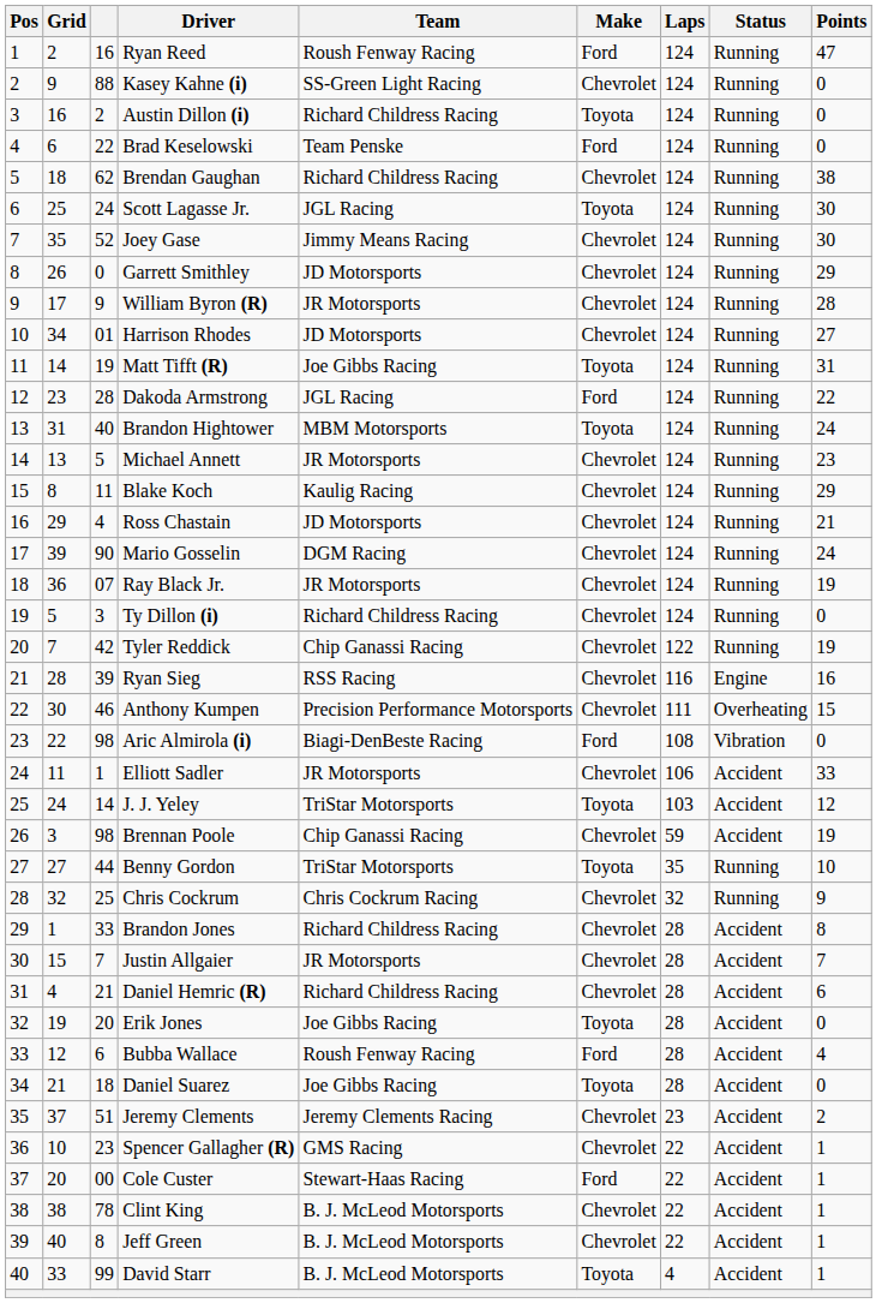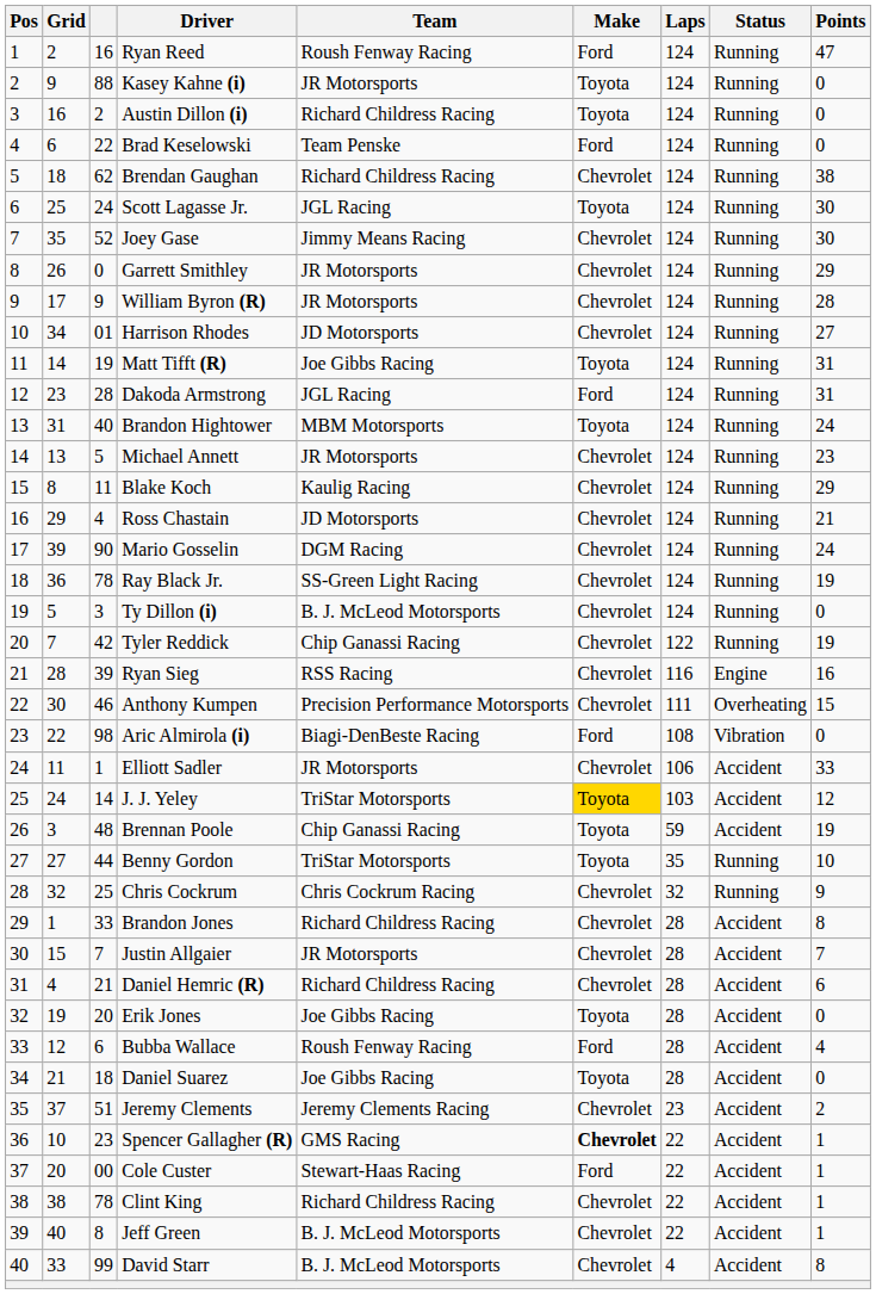Kasey Kahne (i) | Team: SS-Green Light Racing -> JR Motorsports
Kasey Kahne (i) | Make: Chevrolet -> Toyota
Garrett Smithley | Team: JD Motorsports -> JR Motorsports
Dakoda Armstrong | Points: 22 -> 31
Ray Black Jr. | column 3: 07 -> 78
Ray Black Jr. | Team: JR Motorsports -> SS-Green Light Racing
Ty Dillon (i) | Team: Richard Childress Racing -> B. J. McLeod Motorsports
J. J. Yeley | Make: no background -> gold background
Brennan Poole | column 3: 98 -> 48
Brennan Poole | Make: Chevrolet -> Toyota
Spencer Gallagher (R) | Make: normal -> bold
Clint King | Team: B. J. McLeod Motorsports -> Richard Childress Racing
David Starr | Make: Toyota -> Chevrolet
David Starr | Points: 1 -> 8
